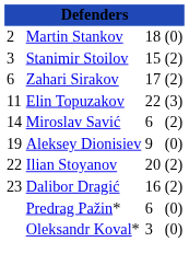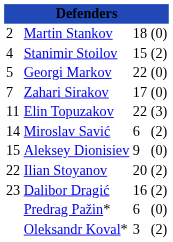Stanimir Stoilov | column 1: 3 -> 4
+ row: 5 | Georgi Markov | 22 | (0)
Zahari Sirakov | column 1: 6 -> 7
Zahari Sirakov | column 4: (2) -> (0)
Aleksey Dionisiev | column 1: 19 -> 15
Oleksandr Koval* | column 4: (0) -> (2)
